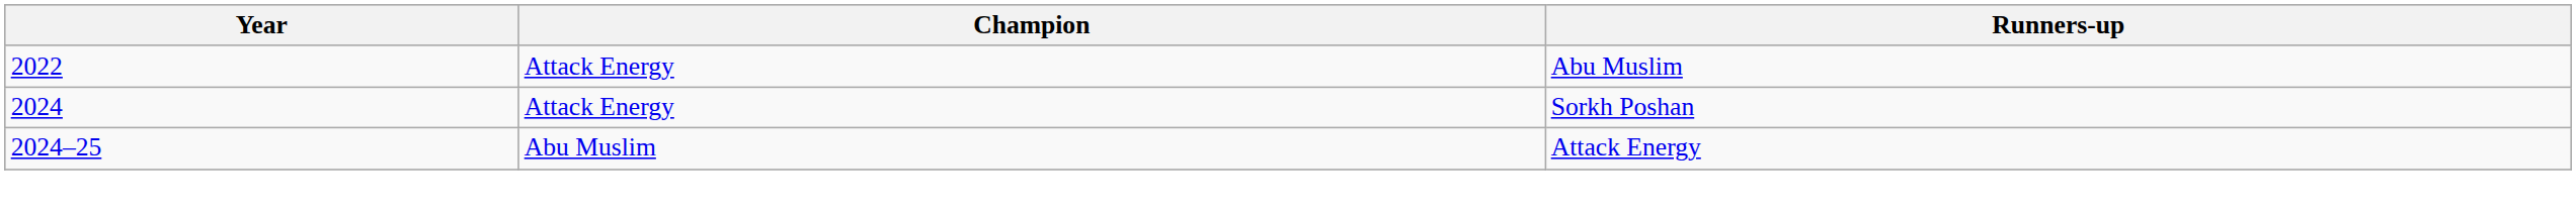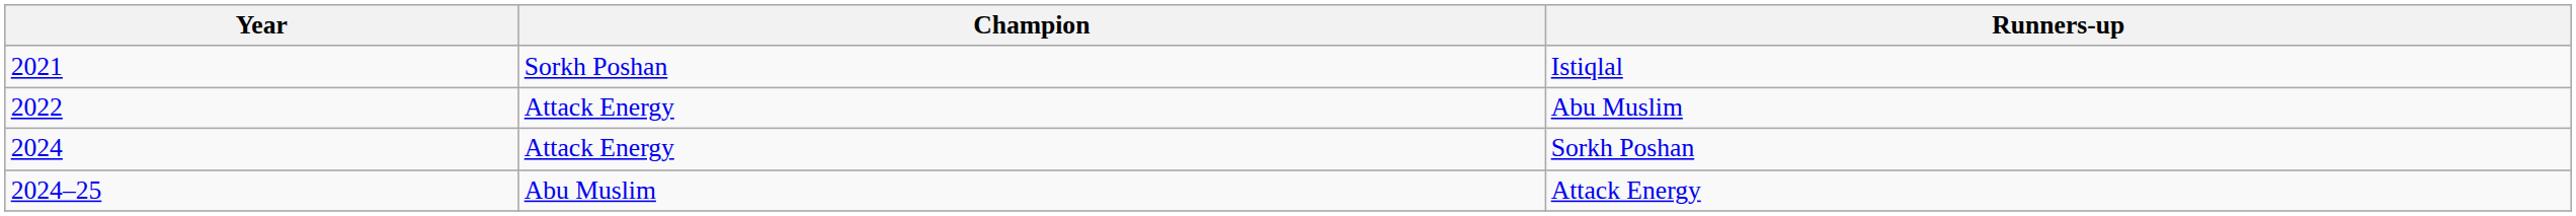+ row: 2021 | Sorkh Poshan | Istiqlal
